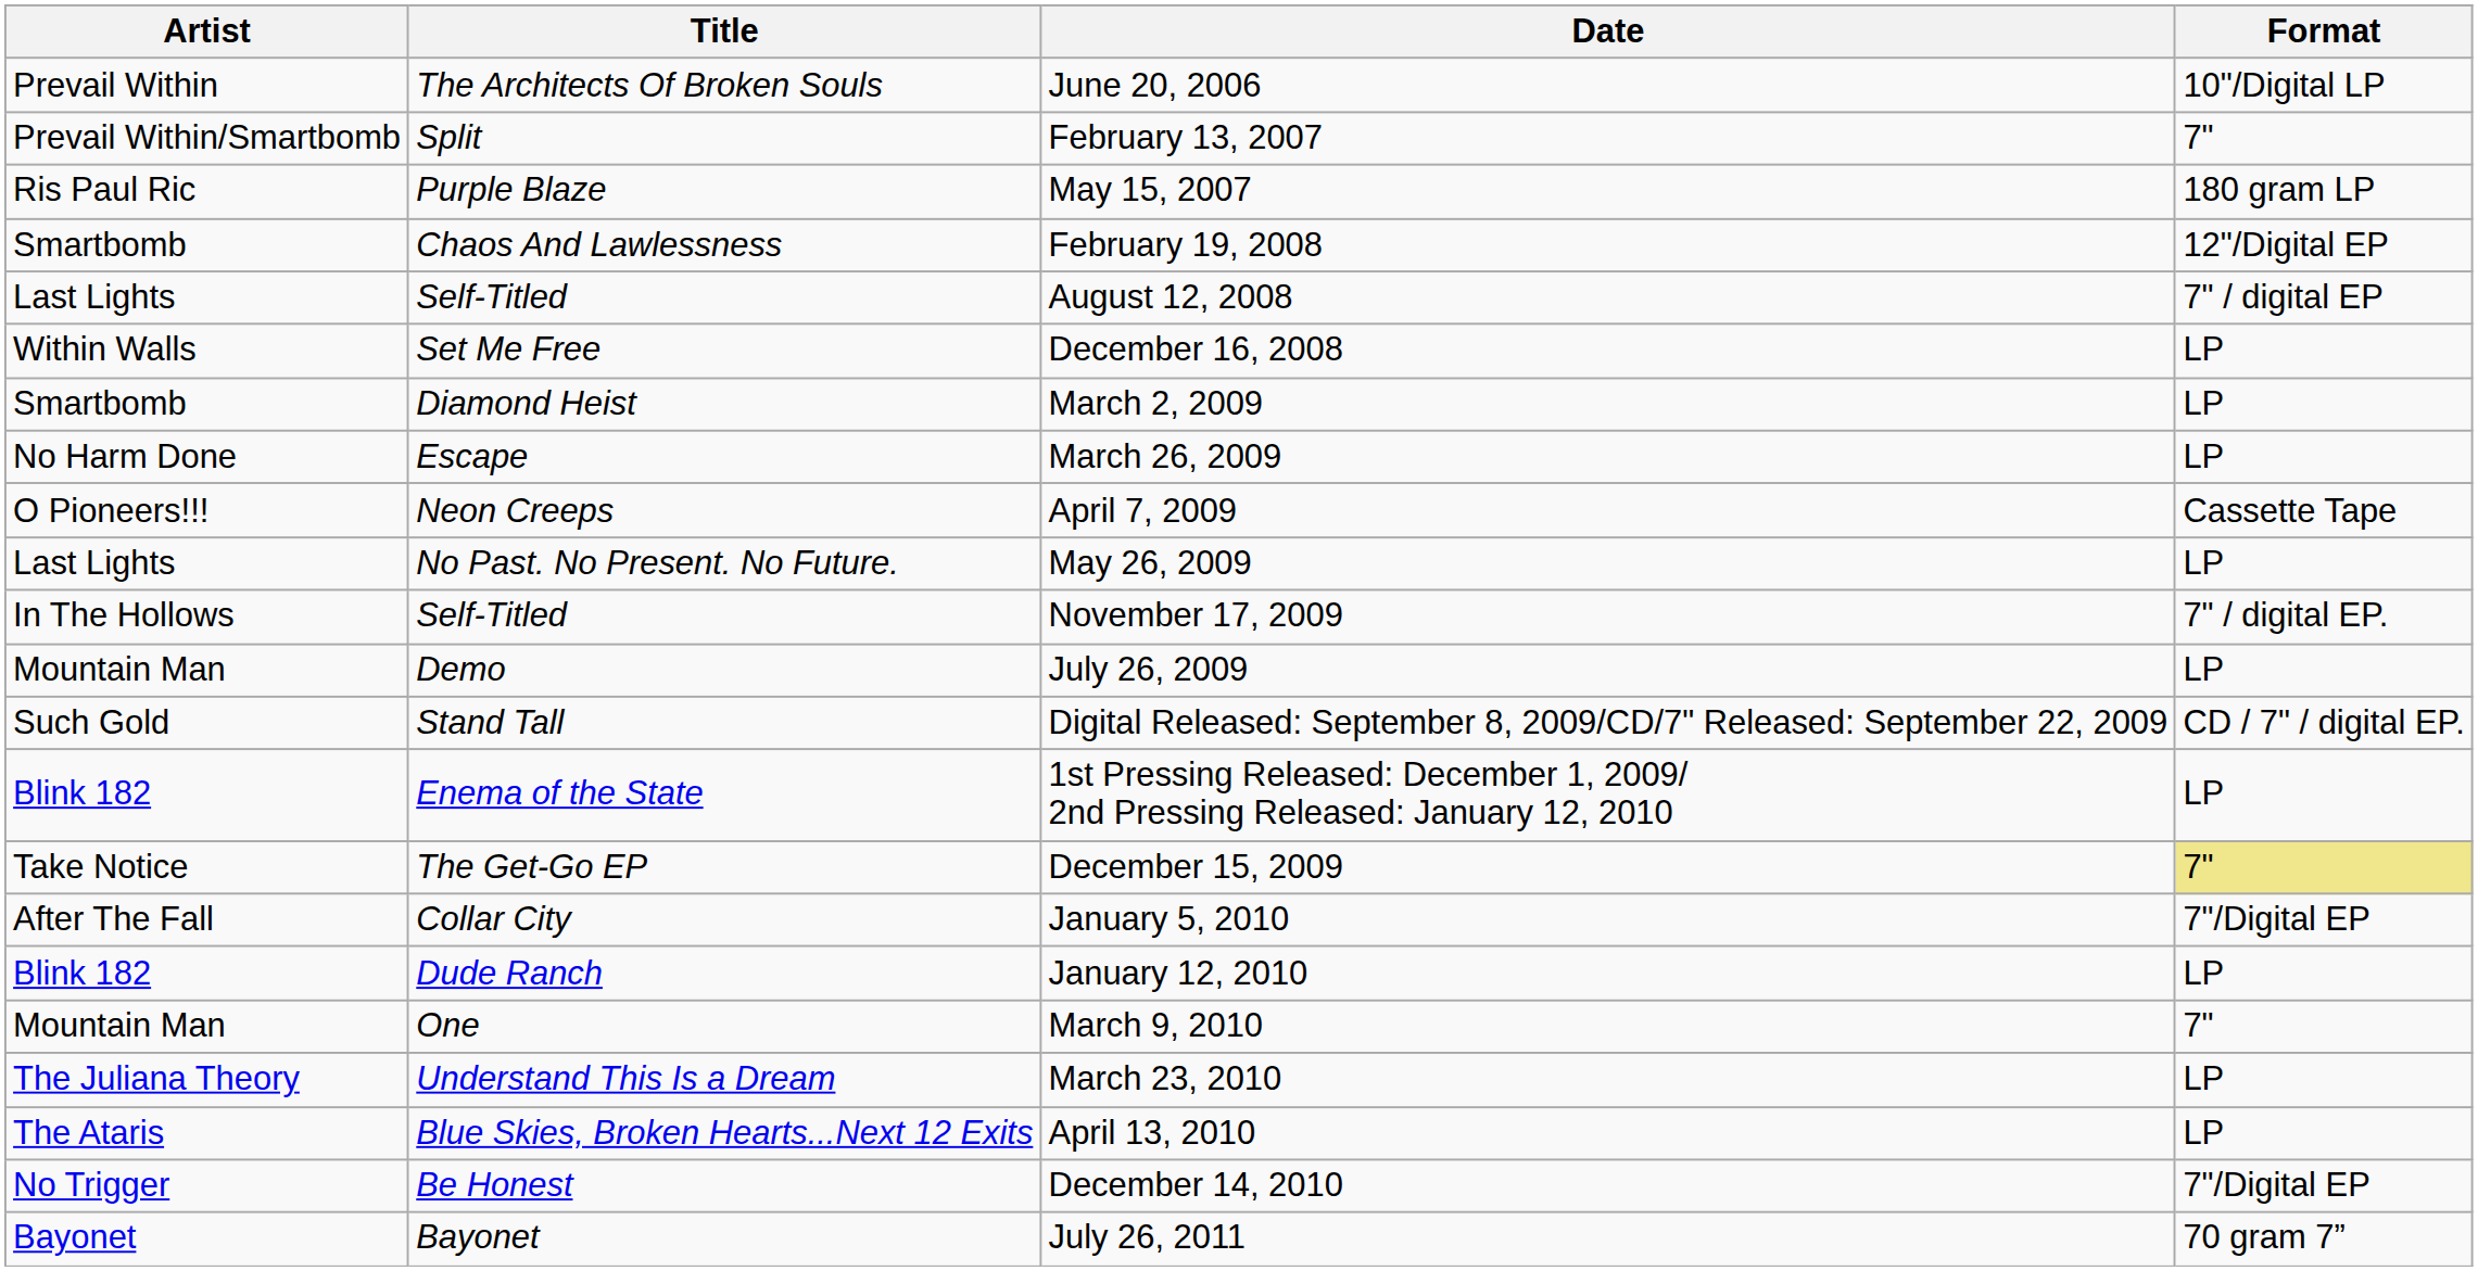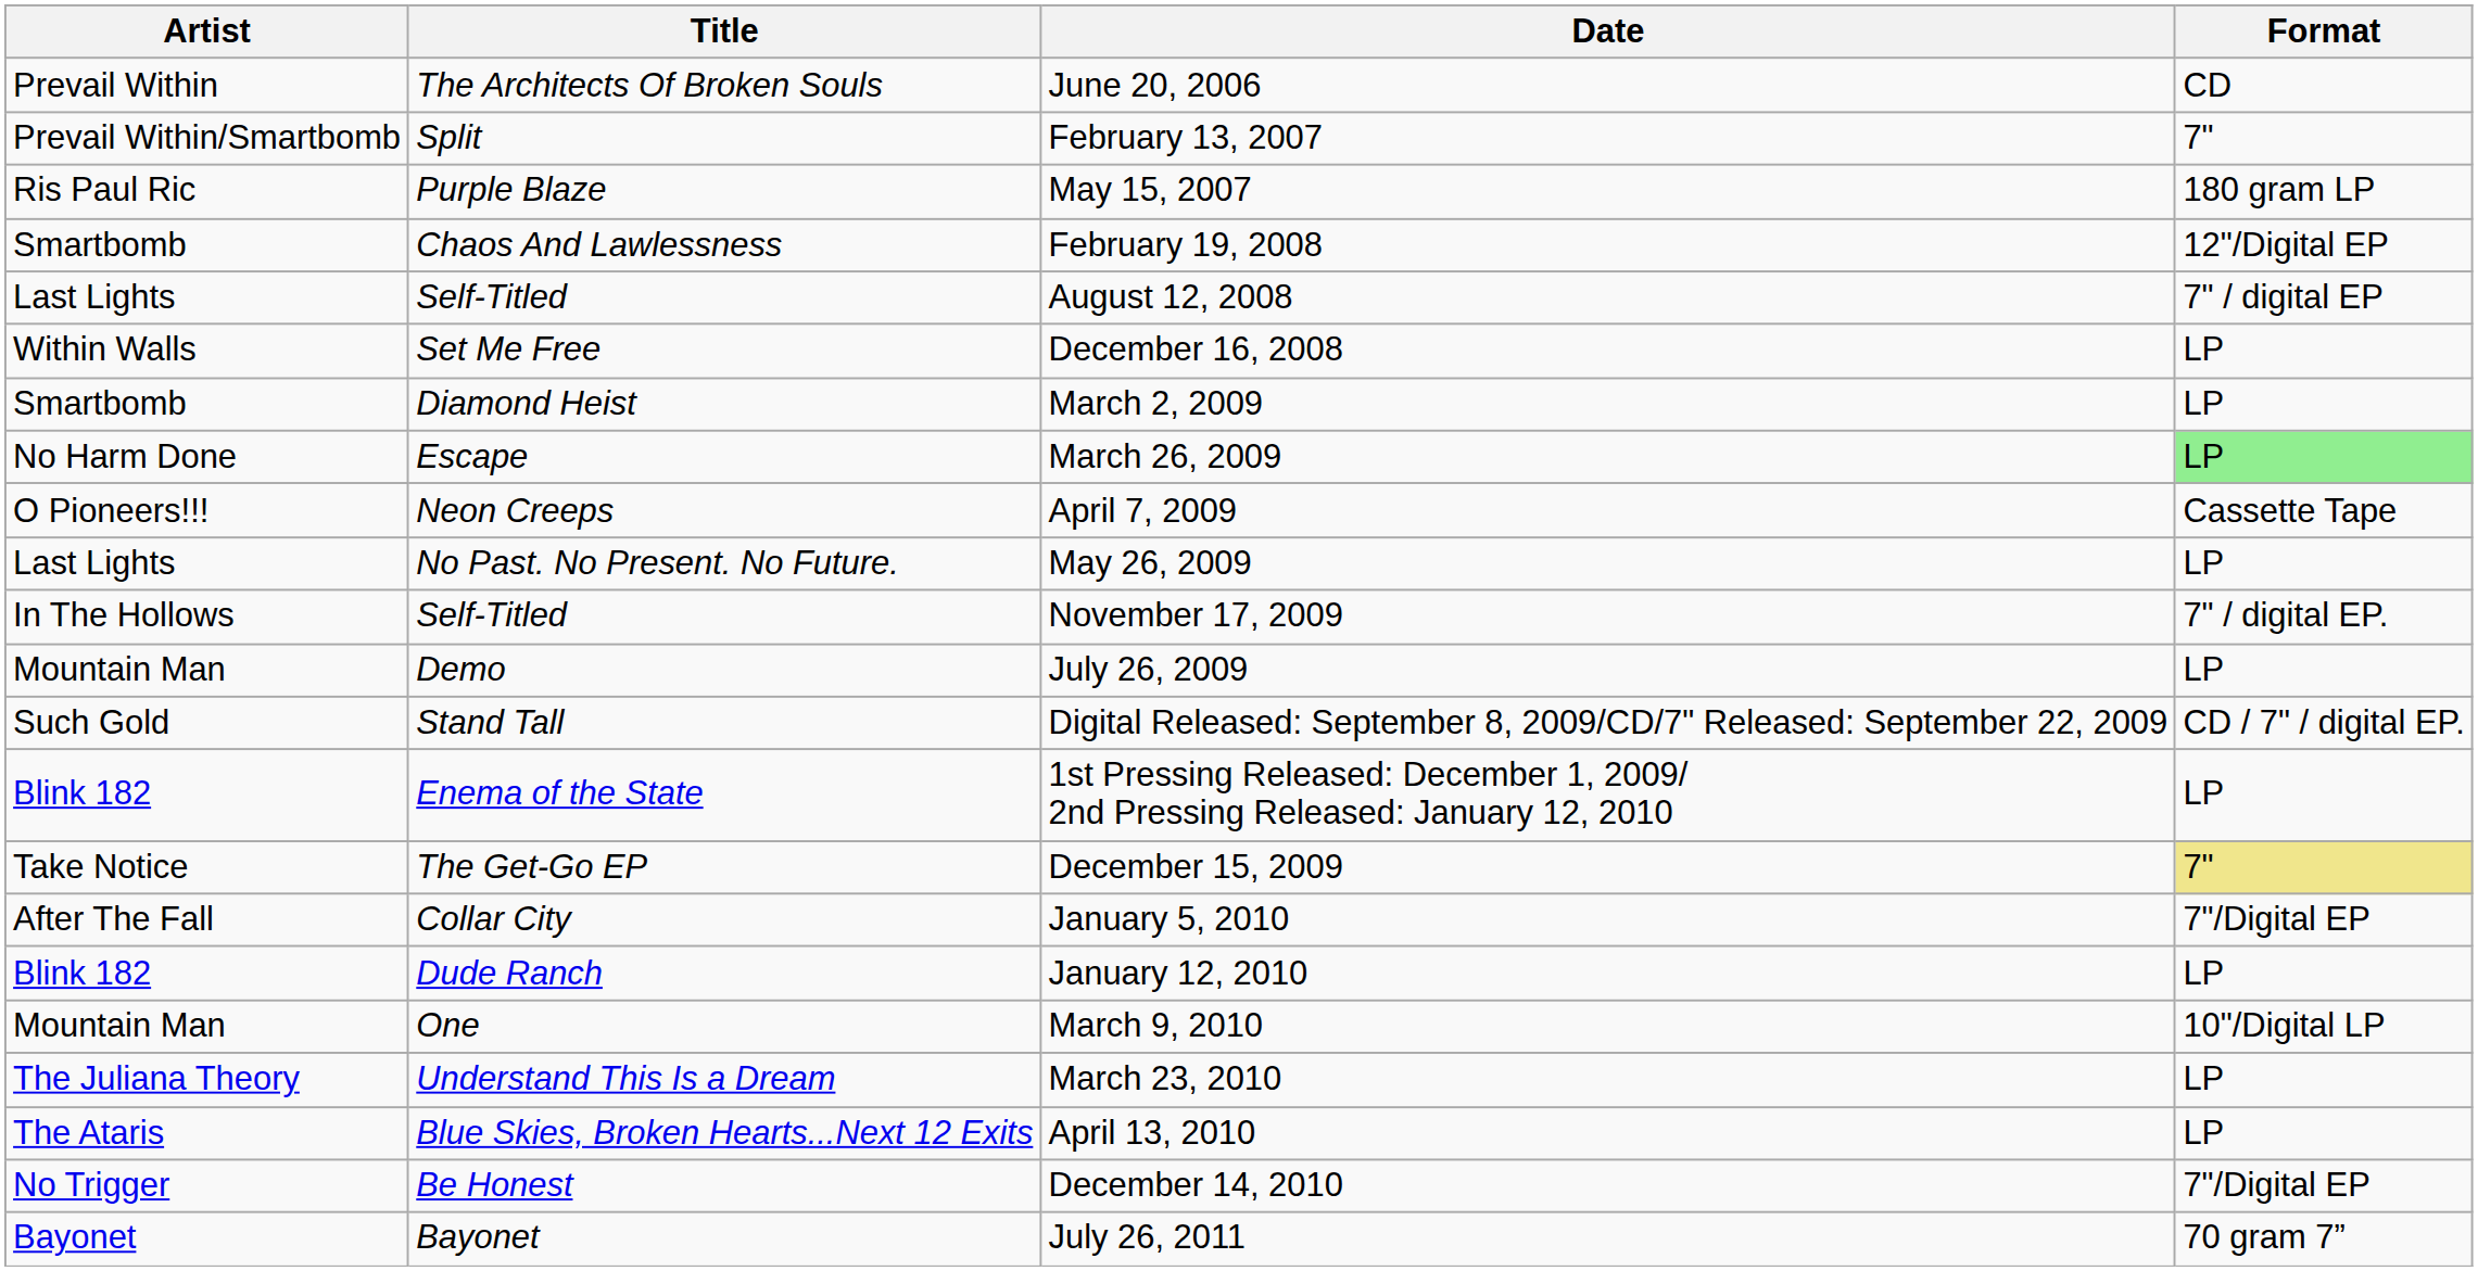June 20, 2006 | Format: 10"/Digital LP -> CD
March 26, 2009 | Format: no background -> lightgreen background
March 9, 2010 | Format: 7" -> 10"/Digital LP
